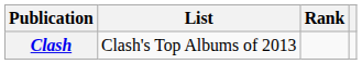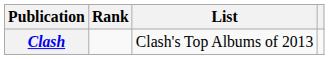columns swapped: List <-> Rank
